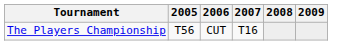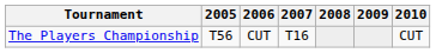+ column: 2010 | CUT
